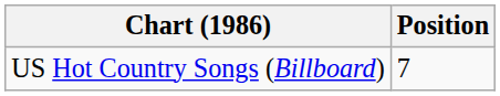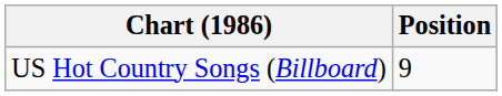US Hot Country Songs (Billboard) | Position: 7 -> 9
